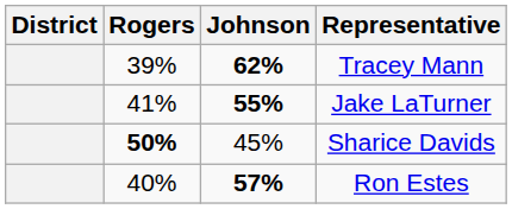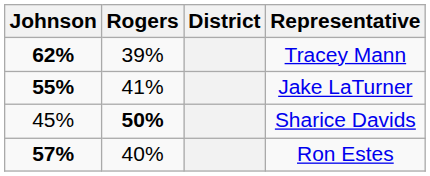columns swapped: District <-> Johnson
